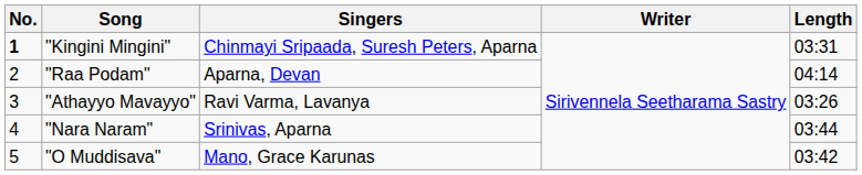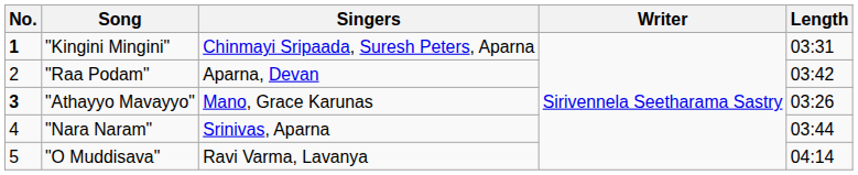"Raa Podam" | Length: 04:14 -> 03:42
"Athayyo Mavayyo" | No.: normal -> bold
"Athayyo Mavayyo" | Singers: Ravi Varma, Lavanya -> Mano, Grace Karunas
"O Muddisava" | Singers: Mano, Grace Karunas -> Ravi Varma, Lavanya
"O Muddisava" | Length: 03:42 -> 04:14
